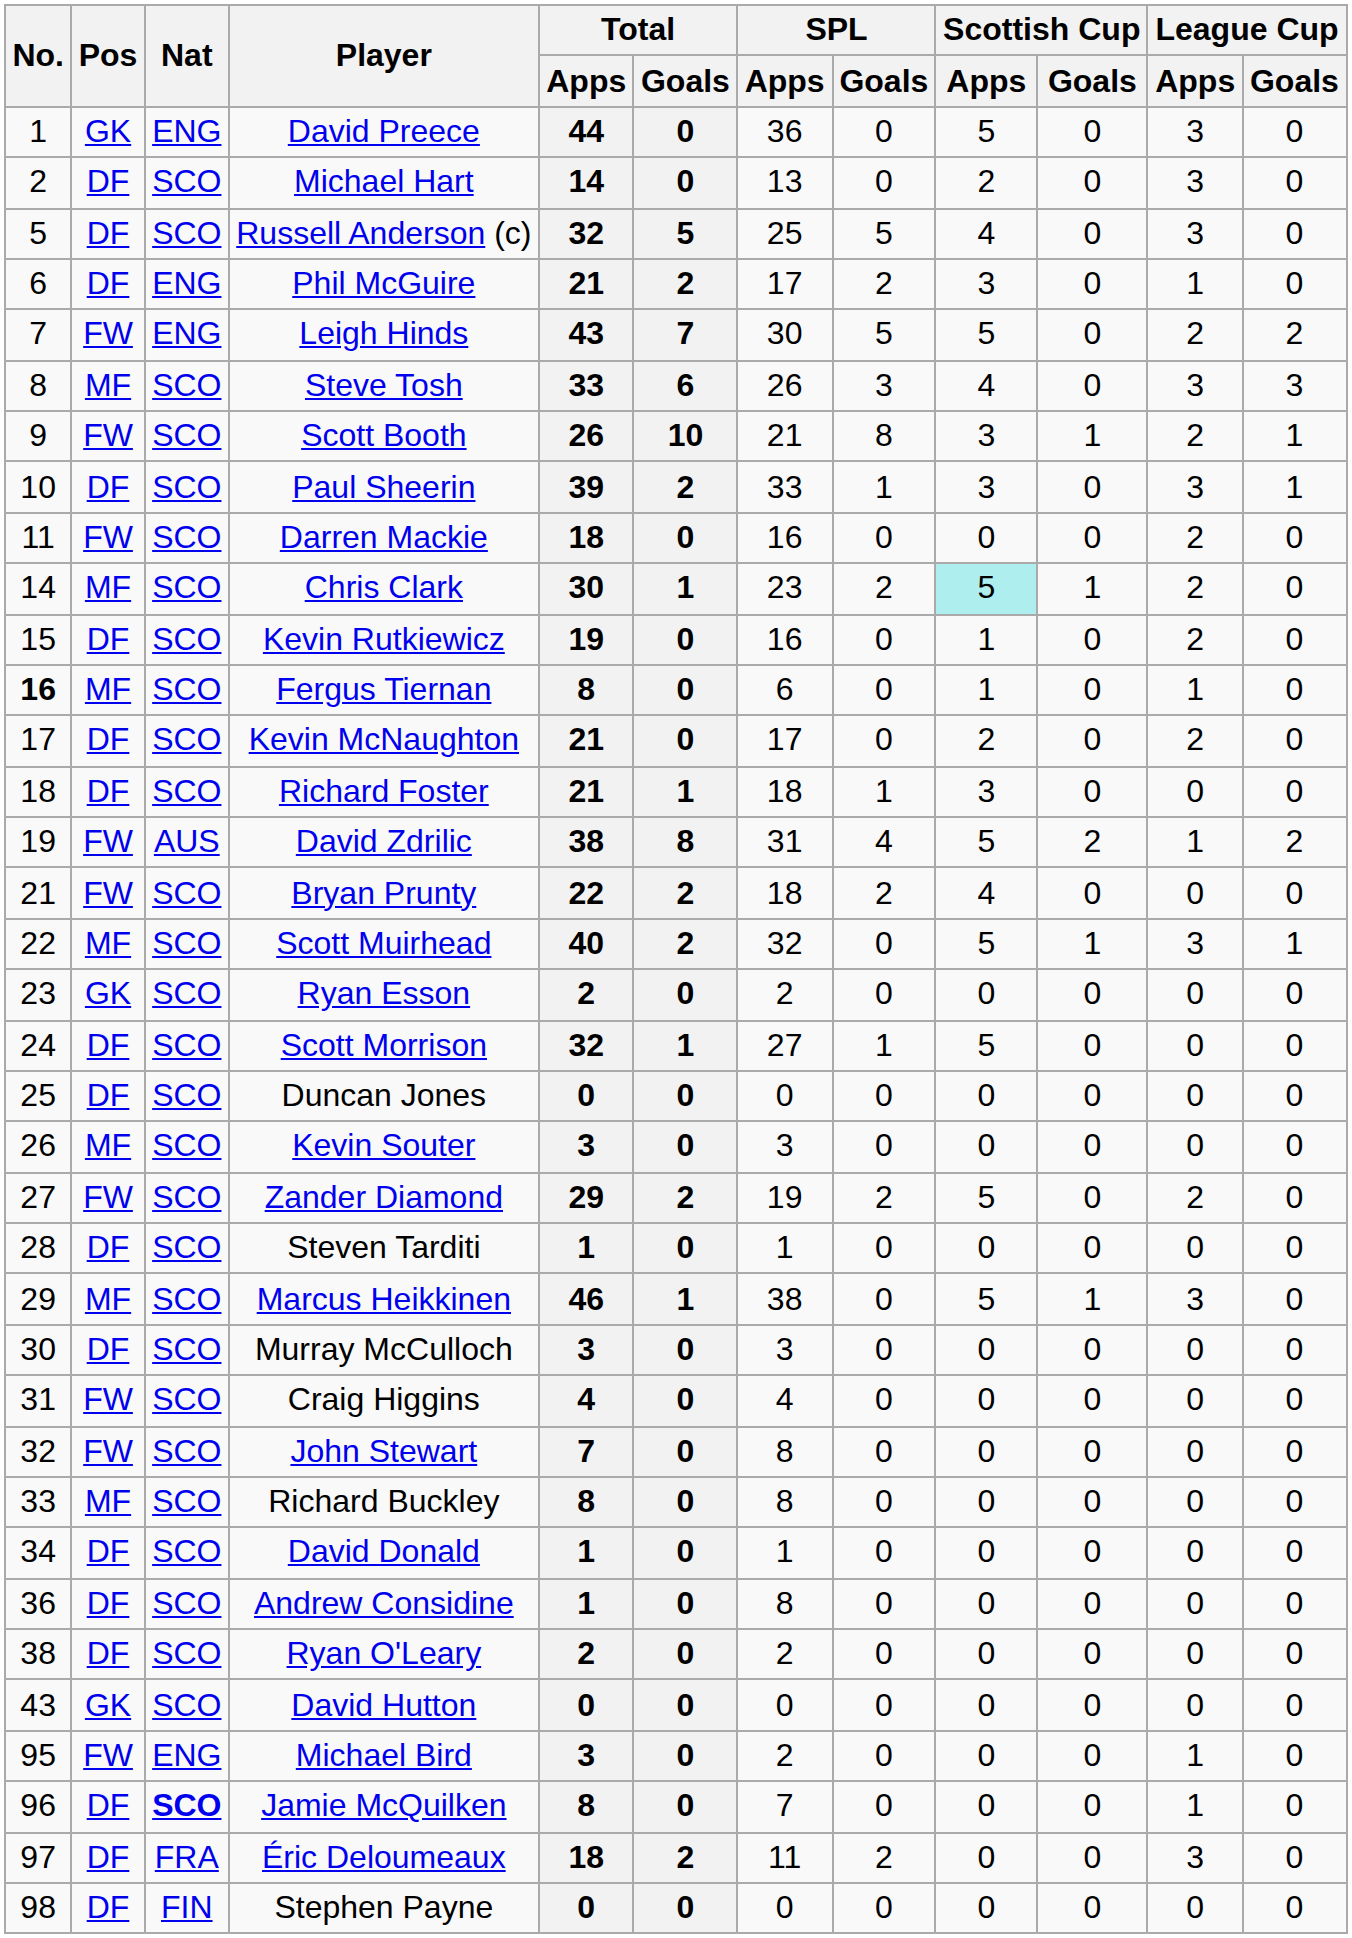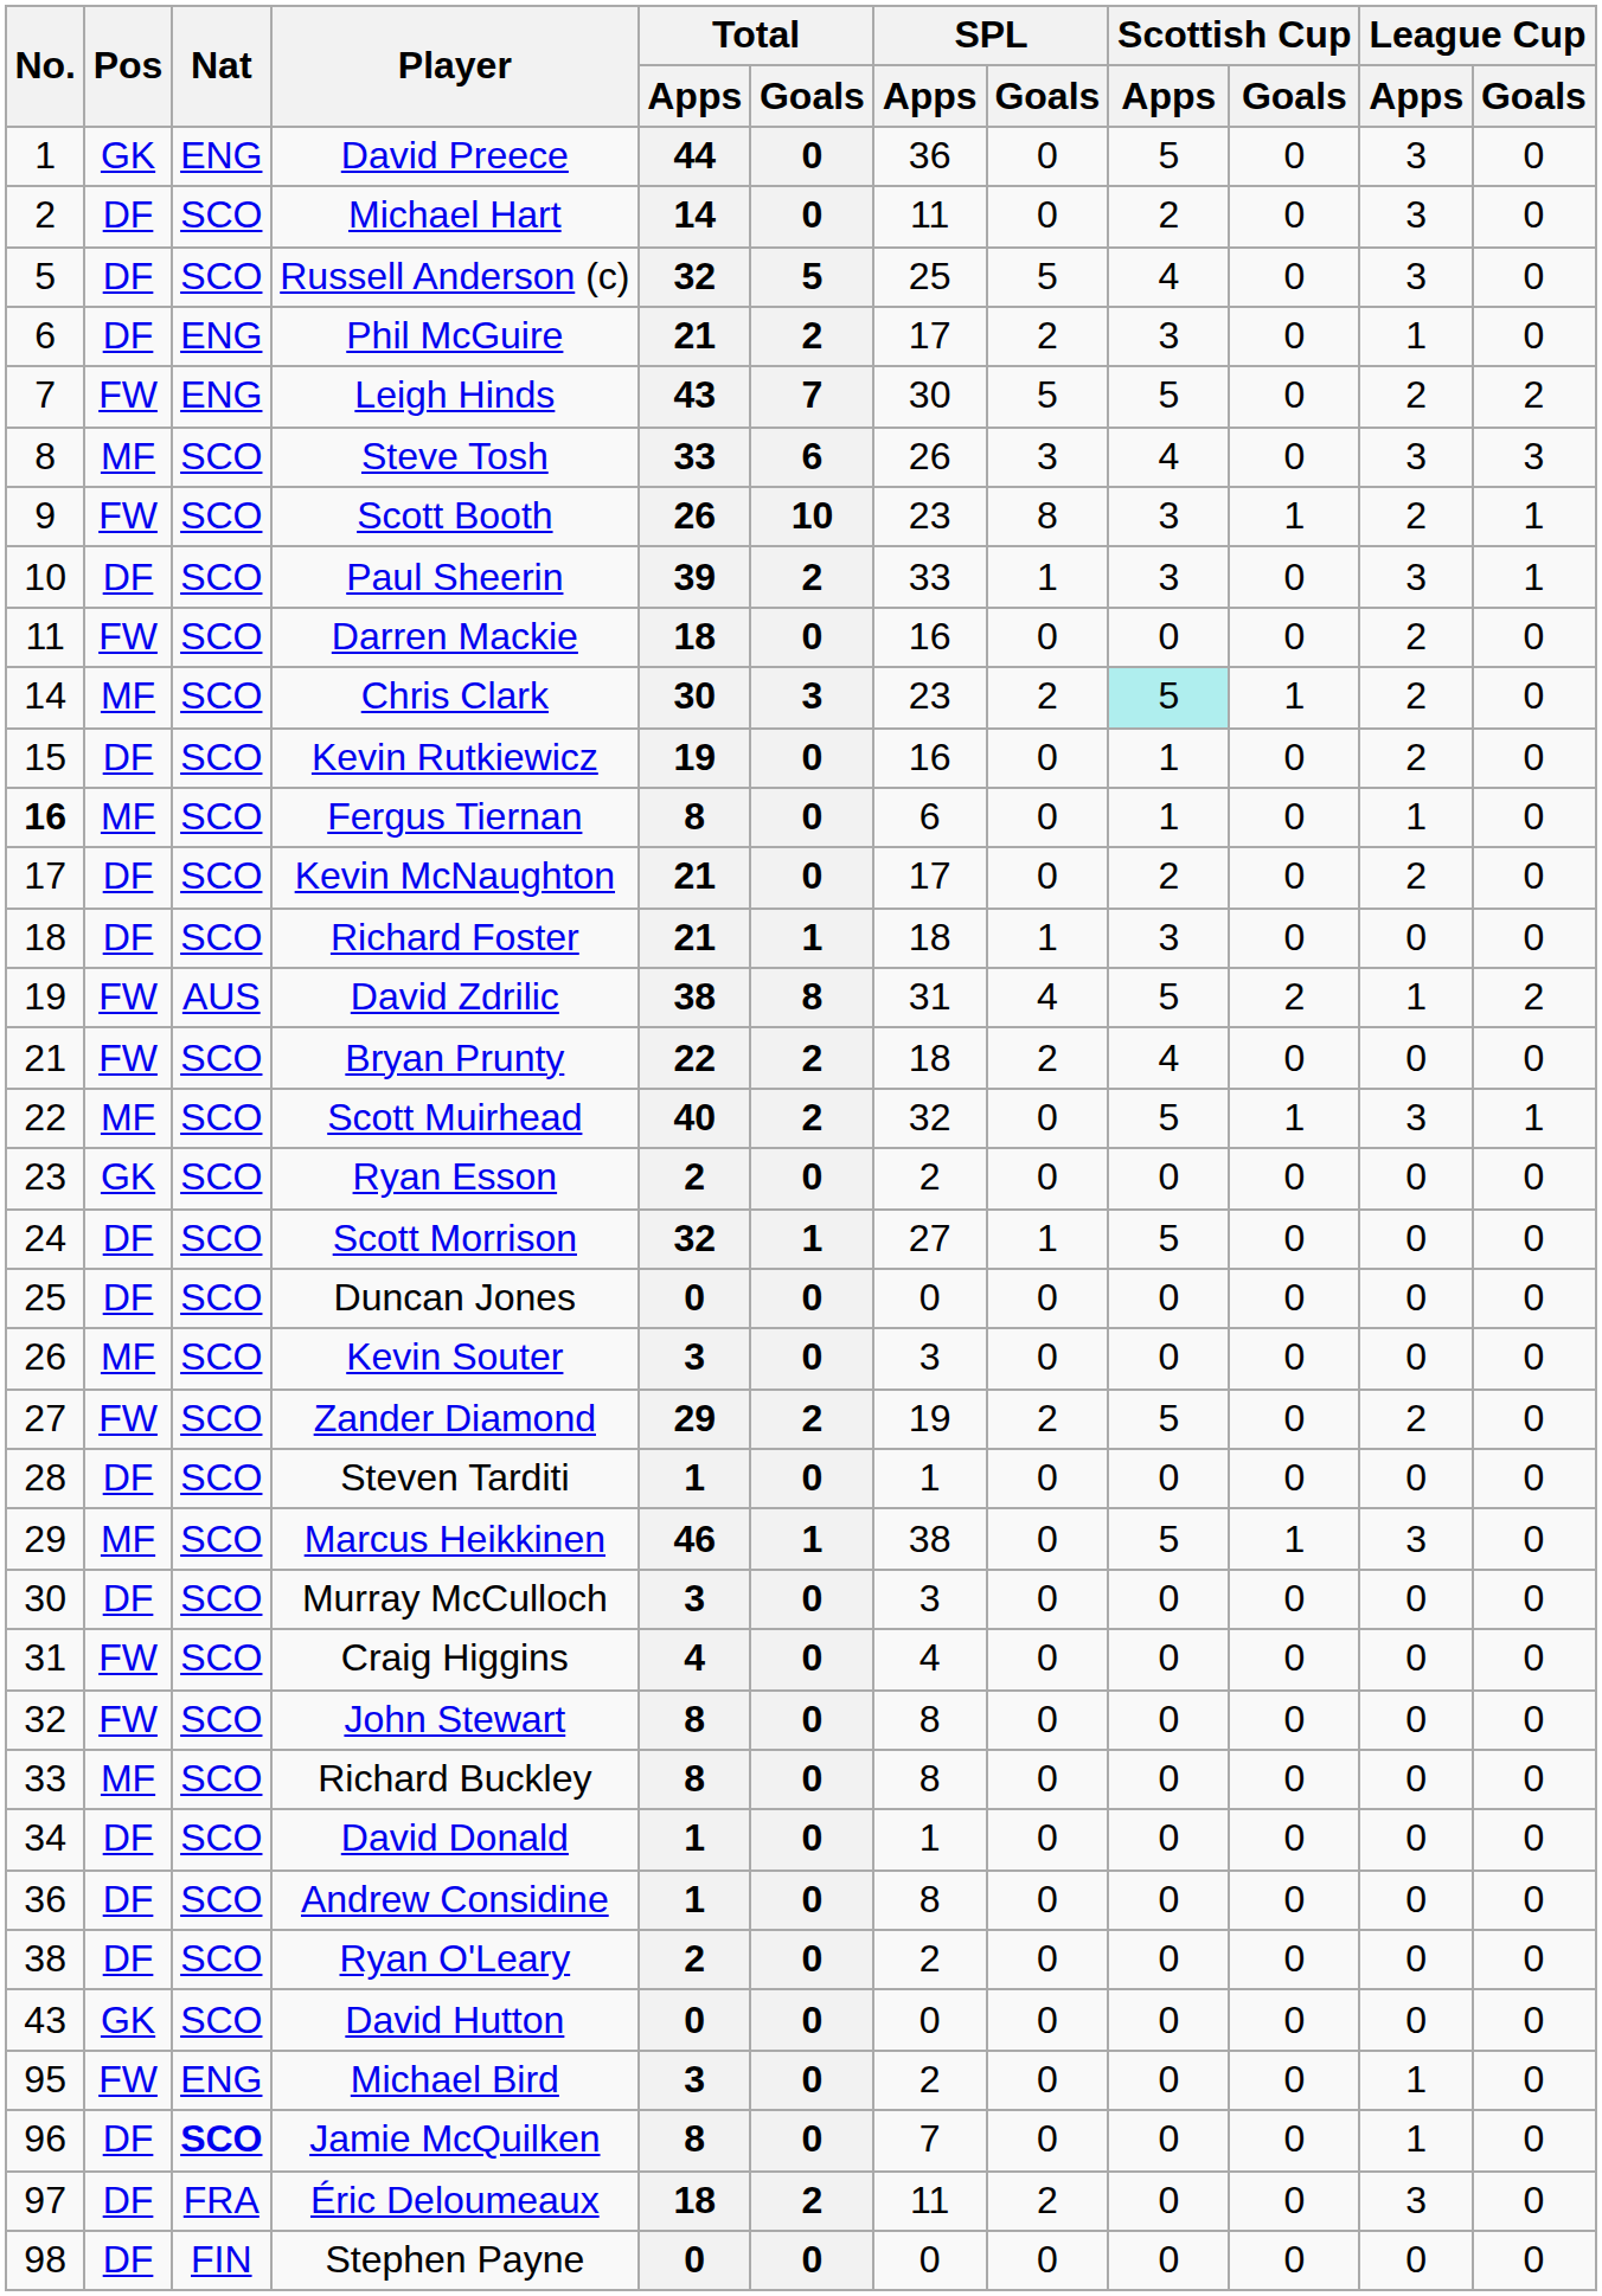Michael Hart | SPL / Apps: 13 -> 11
Scott Booth | SPL / Apps: 21 -> 23
Chris Clark | Total / Goals: 1 -> 3
John Stewart | Total / Apps: 7 -> 8
